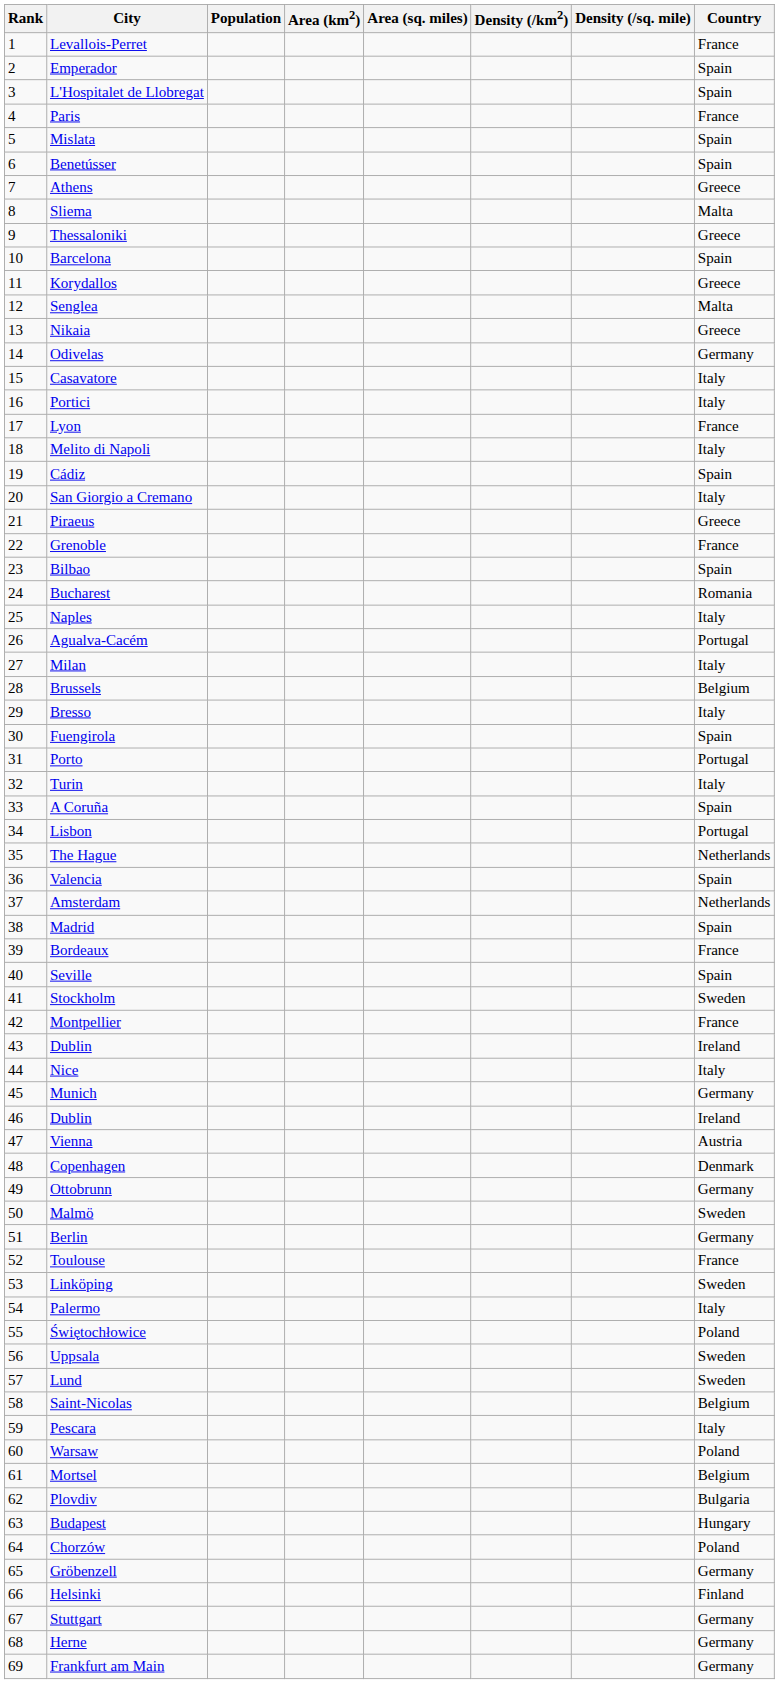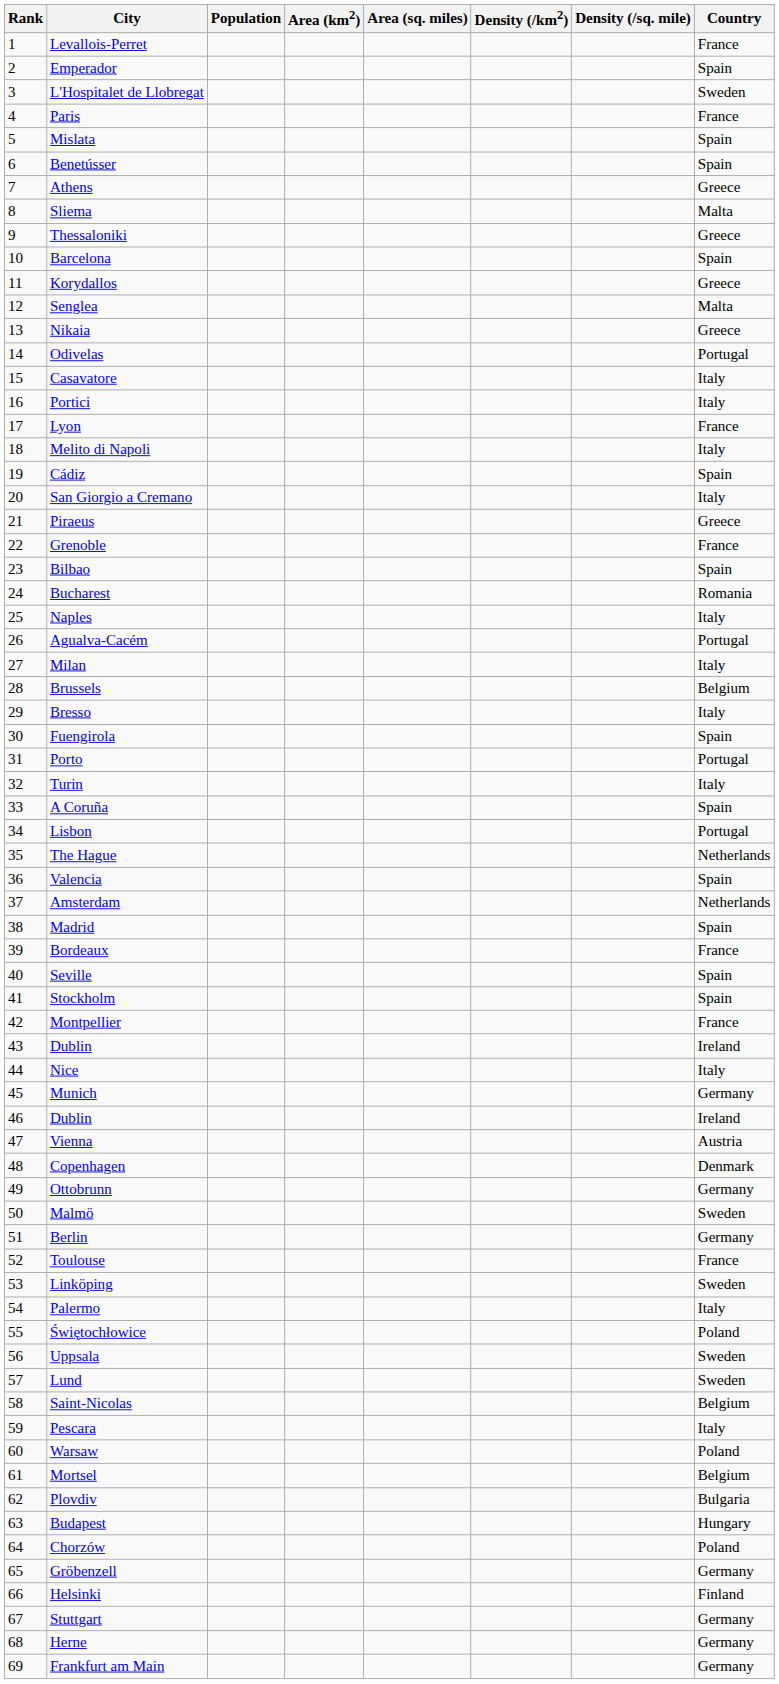L'Hospitalet de Llobregat | Country: Spain -> Sweden
Odivelas | Country: Germany -> Portugal
Stockholm | Country: Sweden -> Spain
